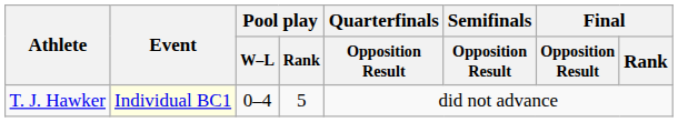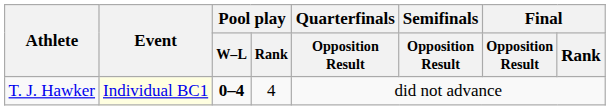T. J. Hawker | Pool play / W–L: normal -> bold
T. J. Hawker | Pool play / Rank: 5 -> 4
